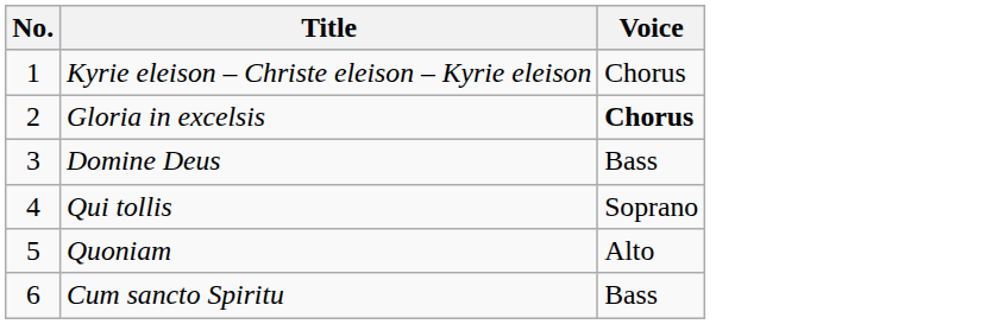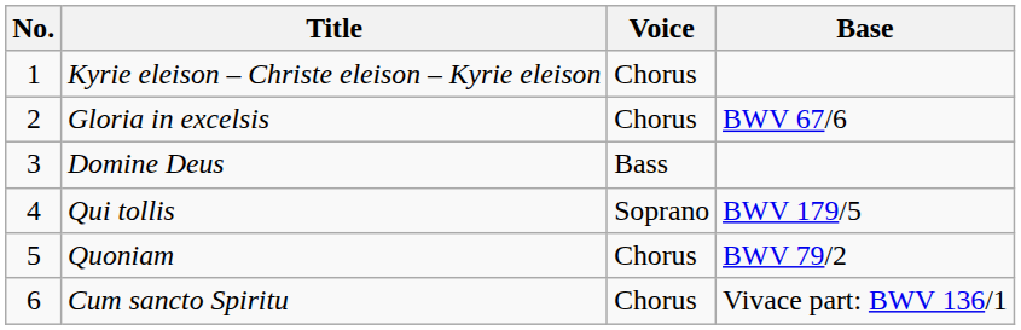+ column: Base | BWV 67/6 | BWV 179/5 | BWV 79/2 | Vivace part: BWV 136/1
Gloria in excelsis | Voice: bold -> normal
Quoniam | Voice: Alto -> Chorus
Cum sancto Spiritu | Voice: Bass -> Chorus
